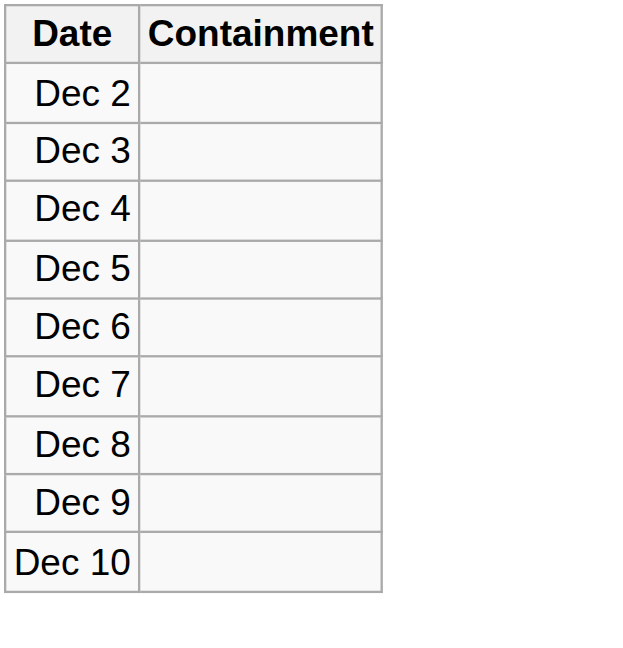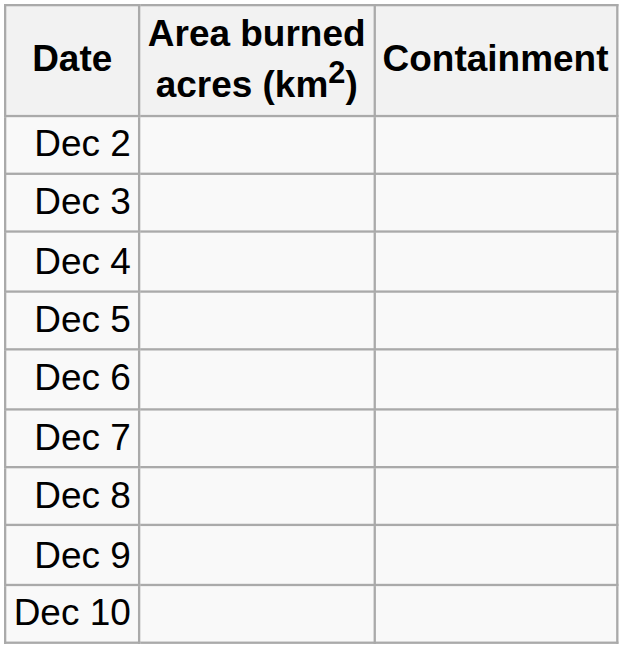+ column: Area burned acres (km2)
